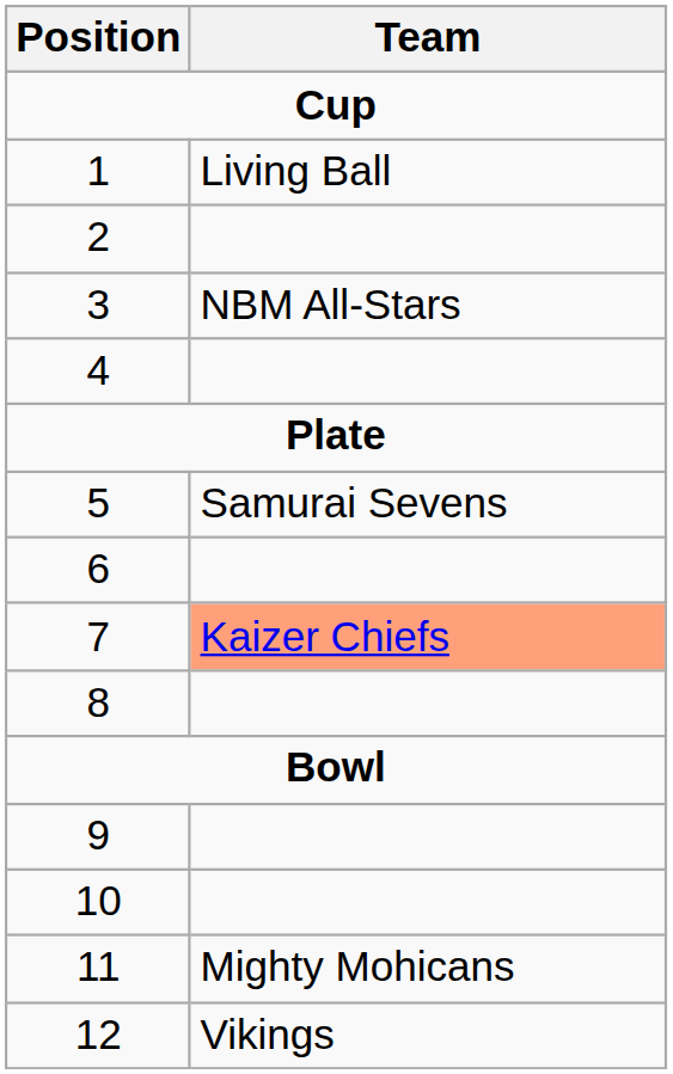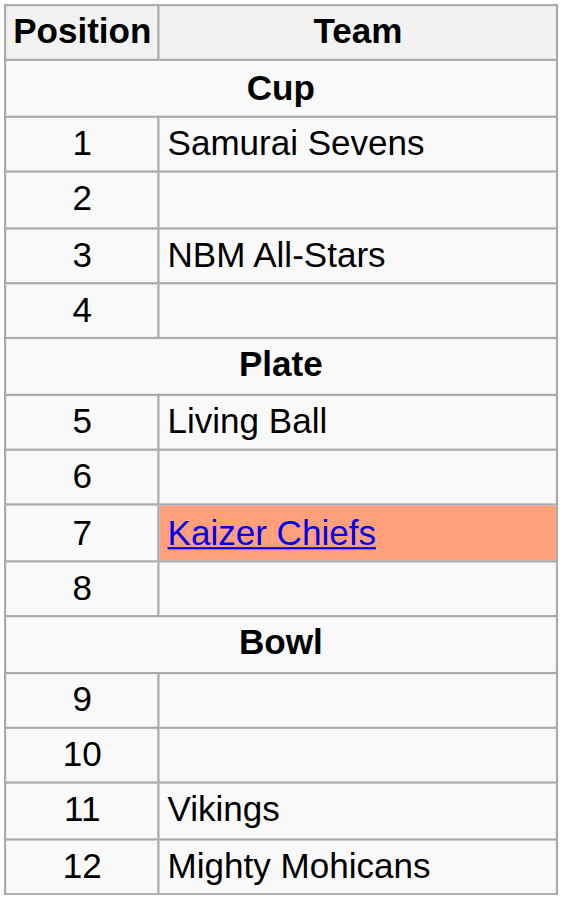1 | Team: Living Ball -> Samurai Sevens
5 | Team: Samurai Sevens -> Living Ball
11 | Team: Mighty Mohicans -> Vikings
12 | Team: Vikings -> Mighty Mohicans
